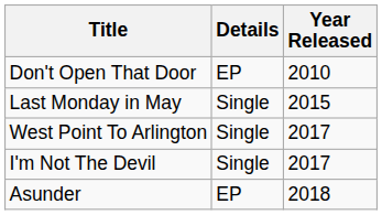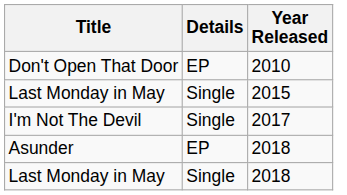- row: West Point To Arlington | Single | 2017
+ row: Last Monday in May | Single | 2018
